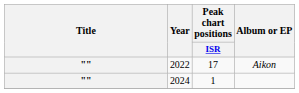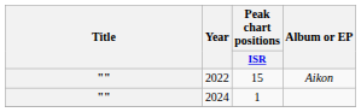Aikon | Peak chart positions / ISR: 17 -> 15
